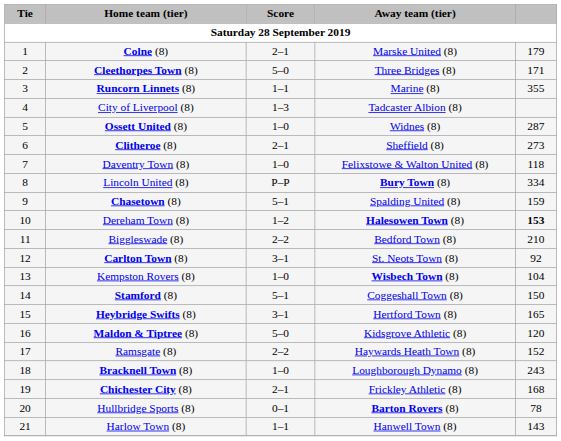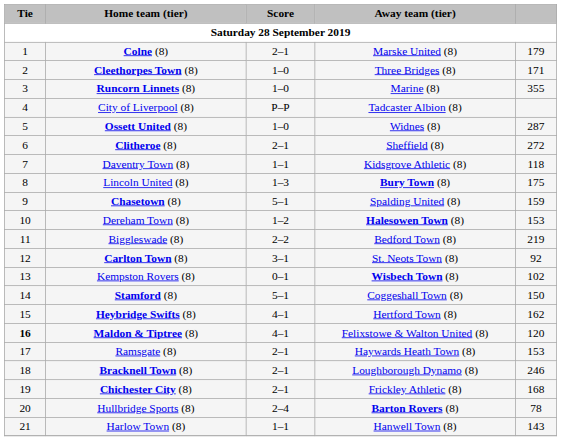Cleethorpes Town (8) | Score: 5–0 -> 1–0
Runcorn Linnets (8) | Score: 1–1 -> 1–0
City of Liverpool (8) | Score: 1–3 -> P–P
Clitheroe (8) | column 5: 273 -> 272
Daventry Town (8) | Score: 1–0 -> 1–1
Daventry Town (8) | Away team (tier): Felixstowe & Walton United (8) -> Kidsgrove Athletic (8)
Lincoln United (8) | Score: P–P -> 1–3
Lincoln United (8) | column 5: 334 -> 175
Dereham Town (8) | column 5: bold -> normal
Biggleswade (8) | column 5: 210 -> 219
Kempston Rovers (8) | Score: 1–0 -> 0–1
Kempston Rovers (8) | column 5: 104 -> 102
Heybridge Swifts (8) | Score: 3–1 -> 4–1
Heybridge Swifts (8) | column 5: 165 -> 162
Maldon & Tiptree (8) | Tie: normal -> bold
Maldon & Tiptree (8) | Score: 5–0 -> 4–1
Maldon & Tiptree (8) | Away team (tier): Kidsgrove Athletic (8) -> Felixstowe & Walton United (8)
Ramsgate (8) | Score: 2–2 -> 2–1
Ramsgate (8) | column 5: 152 -> 153
Bracknell Town (8) | Score: 1–0 -> 2–1
Bracknell Town (8) | column 5: 243 -> 246
Hullbridge Sports (8) | Score: 0–1 -> 2–4
